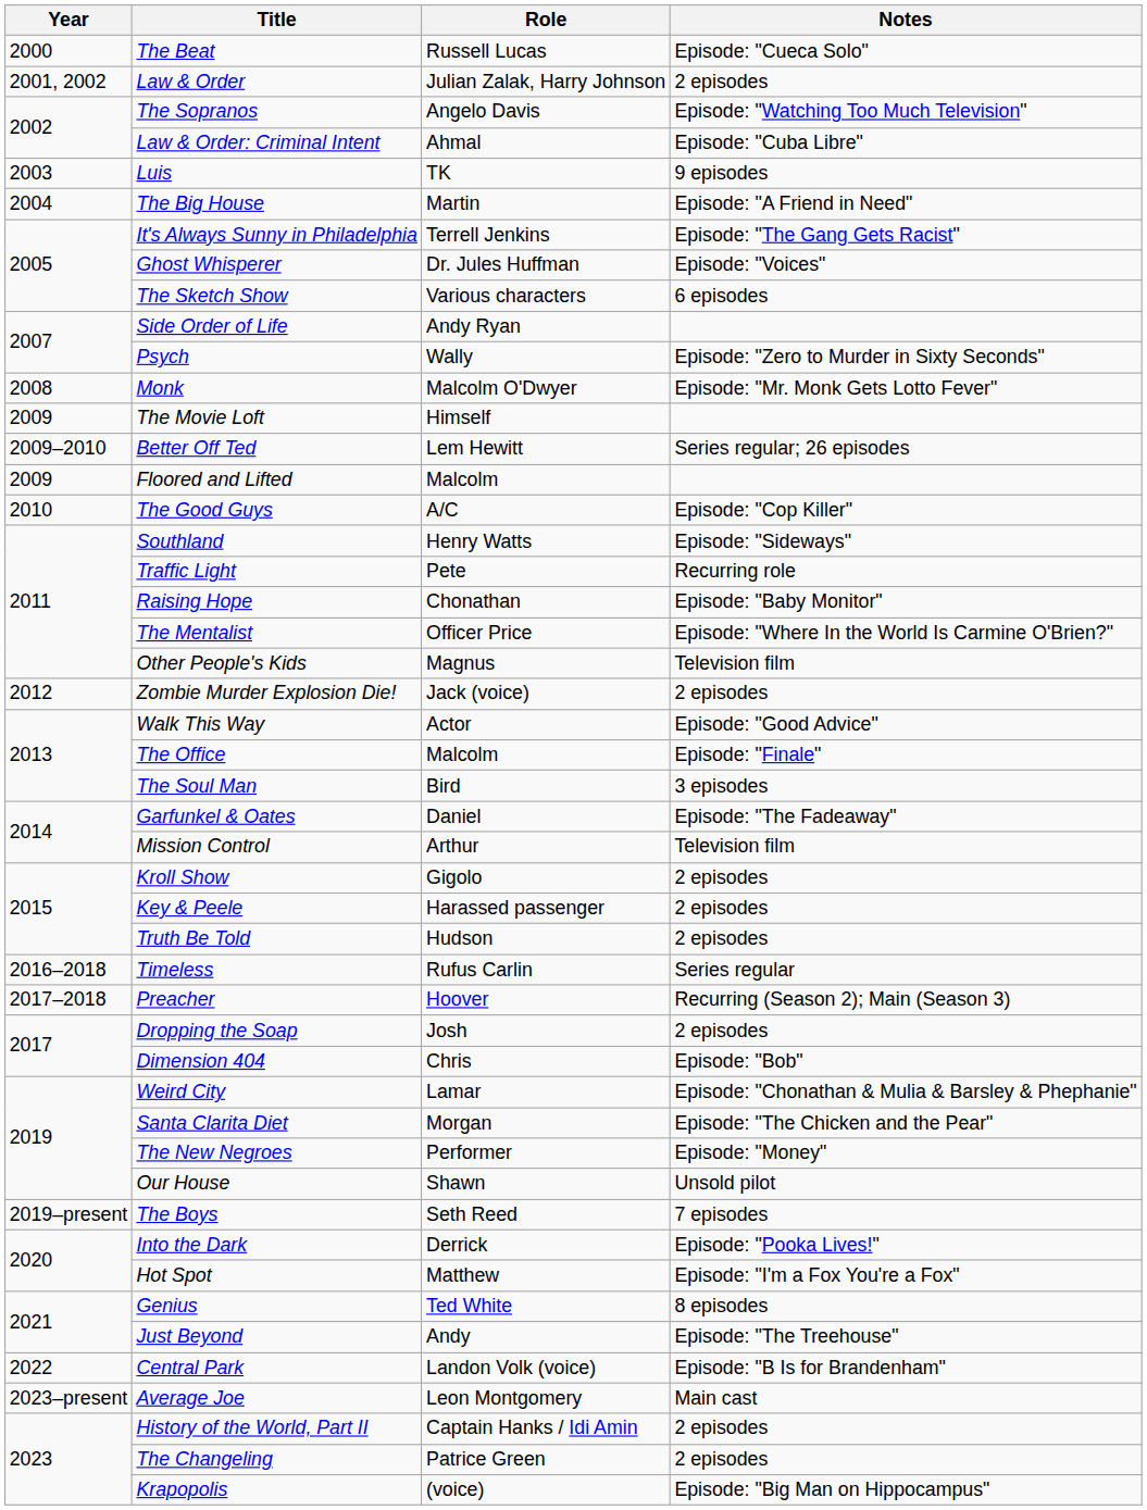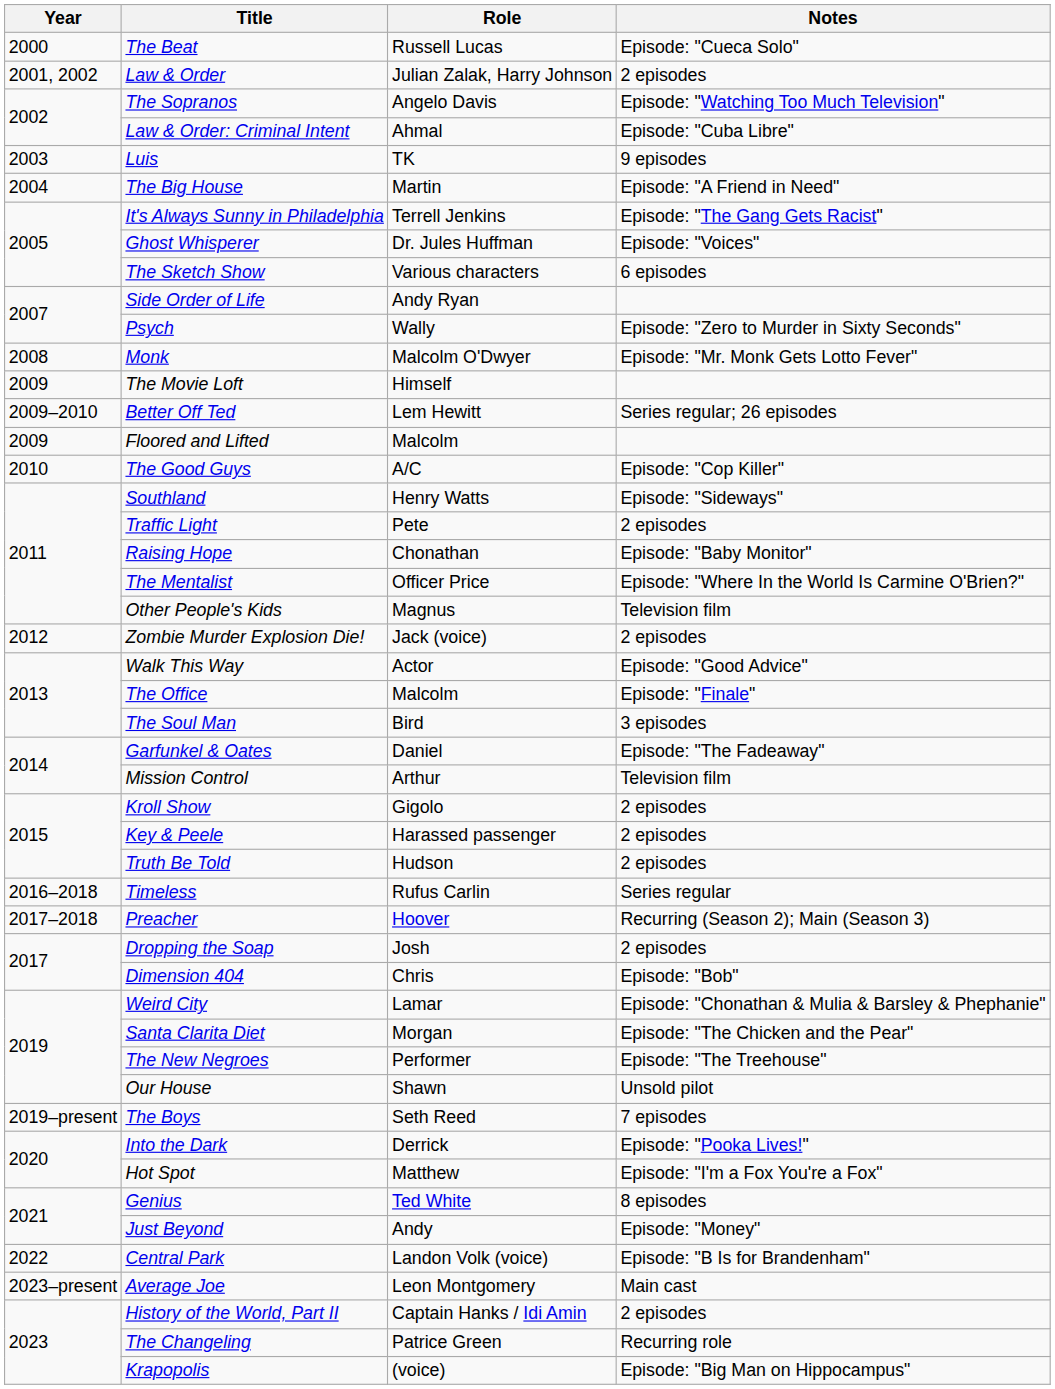Traffic Light | Notes: Recurring role -> 2 episodes
The New Negroes | Notes: Episode: "Money" -> Episode: "The Treehouse"
Just Beyond | Notes: Episode: "The Treehouse" -> Episode: "Money"
The Changeling | Notes: 2 episodes -> Recurring role
